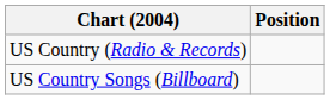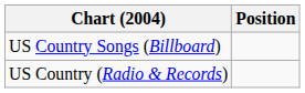rows swapped: US Country (Radio & Records) <-> US Country Songs (Billboard)
